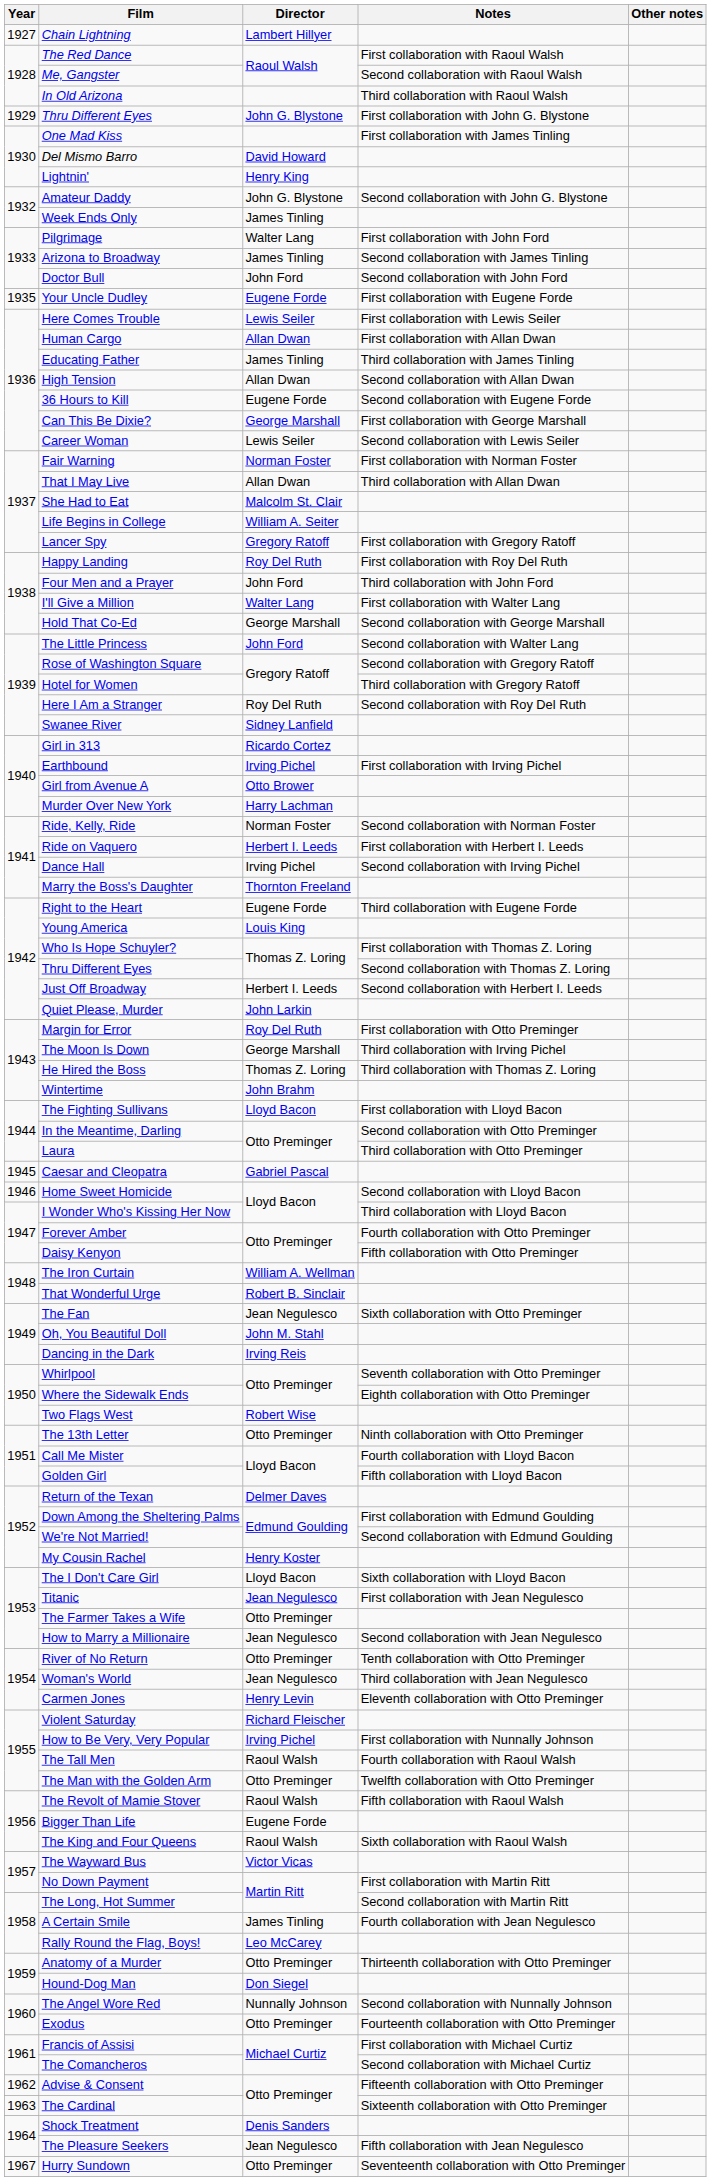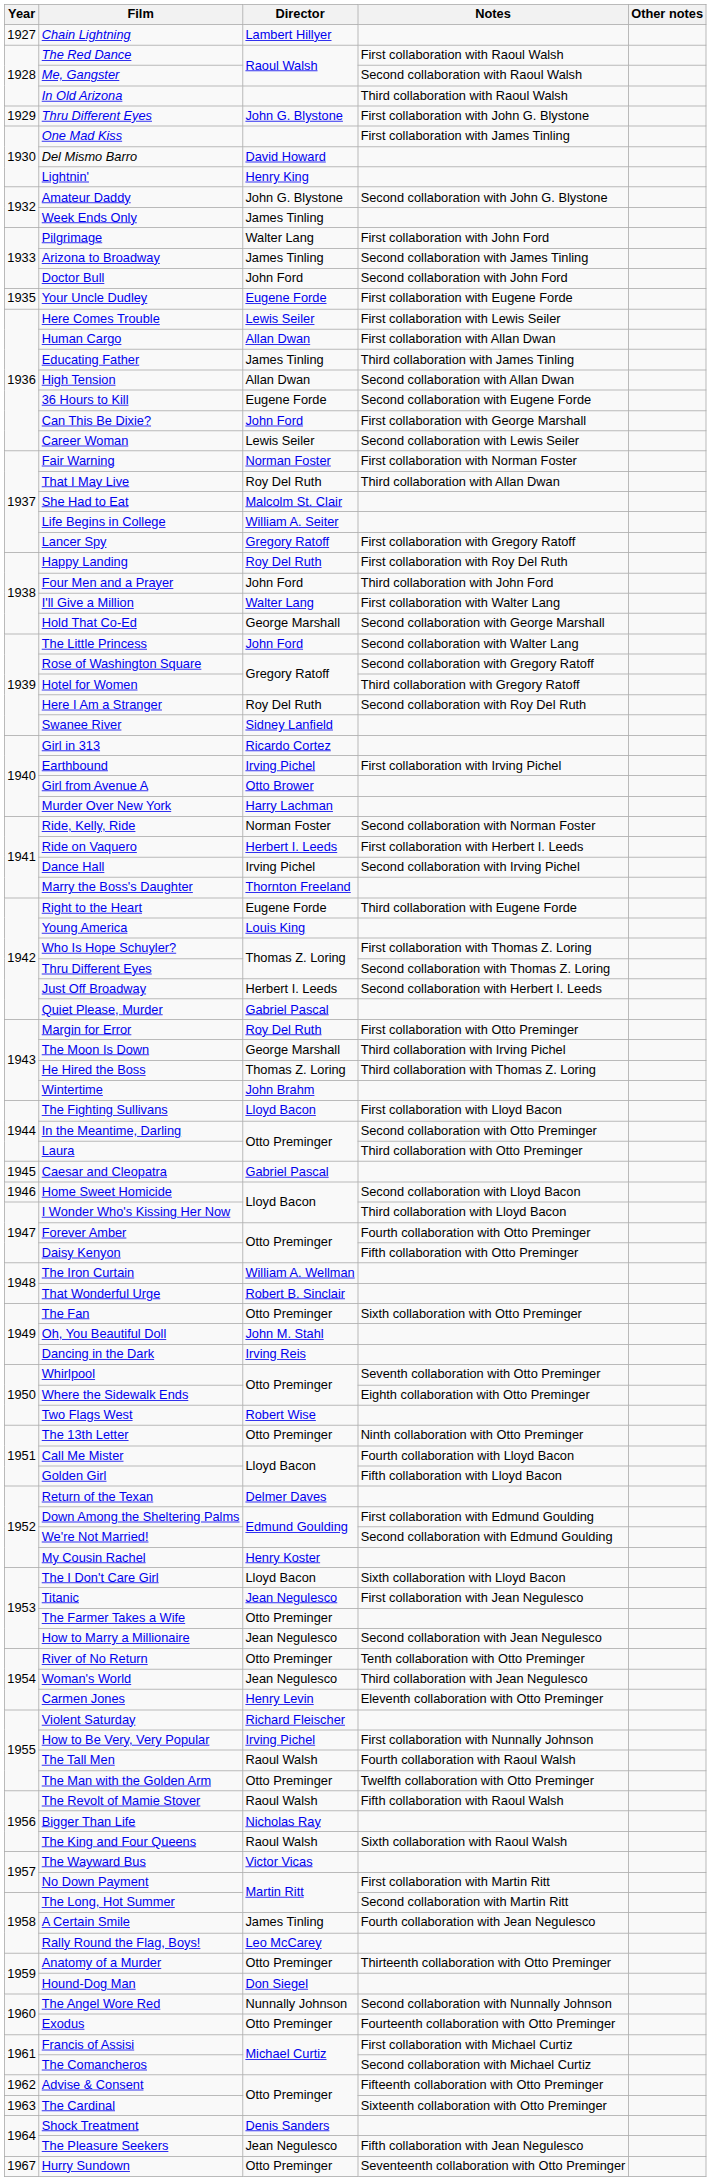Can This Be Dixie? | Director: George Marshall -> John Ford
That I May Live | Director: Allan Dwan -> Roy Del Ruth
Quiet Please, Murder | Director: John Larkin -> Gabriel Pascal
The Fan | Director: Jean Negulesco -> Otto Preminger
Bigger Than Life | Director: Eugene Forde -> Nicholas Ray
